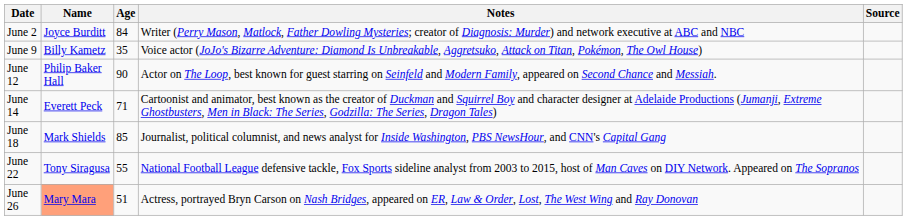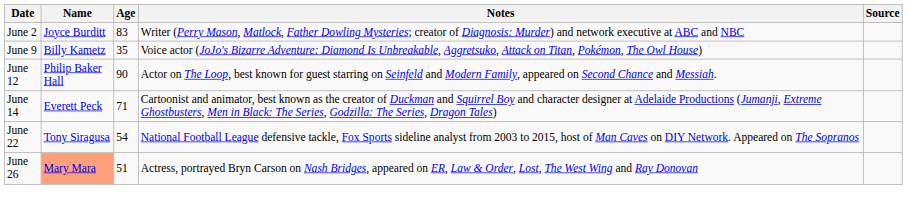June 2 | Age: 84 -> 83
- row: June 18 | Mark Shields | 85 | Journalist, political columnist, and news analyst for Inside Washington, PBS NewsHour, and CNN's Capital Gang
June 22 | Age: 55 -> 54
